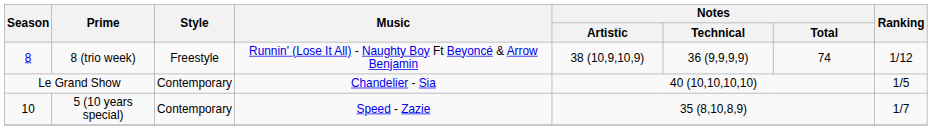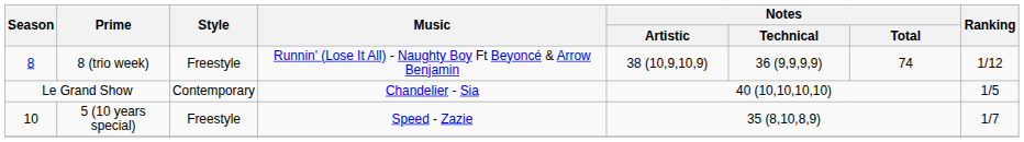5 (10 years special) | Style: Contemporary -> Freestyle
